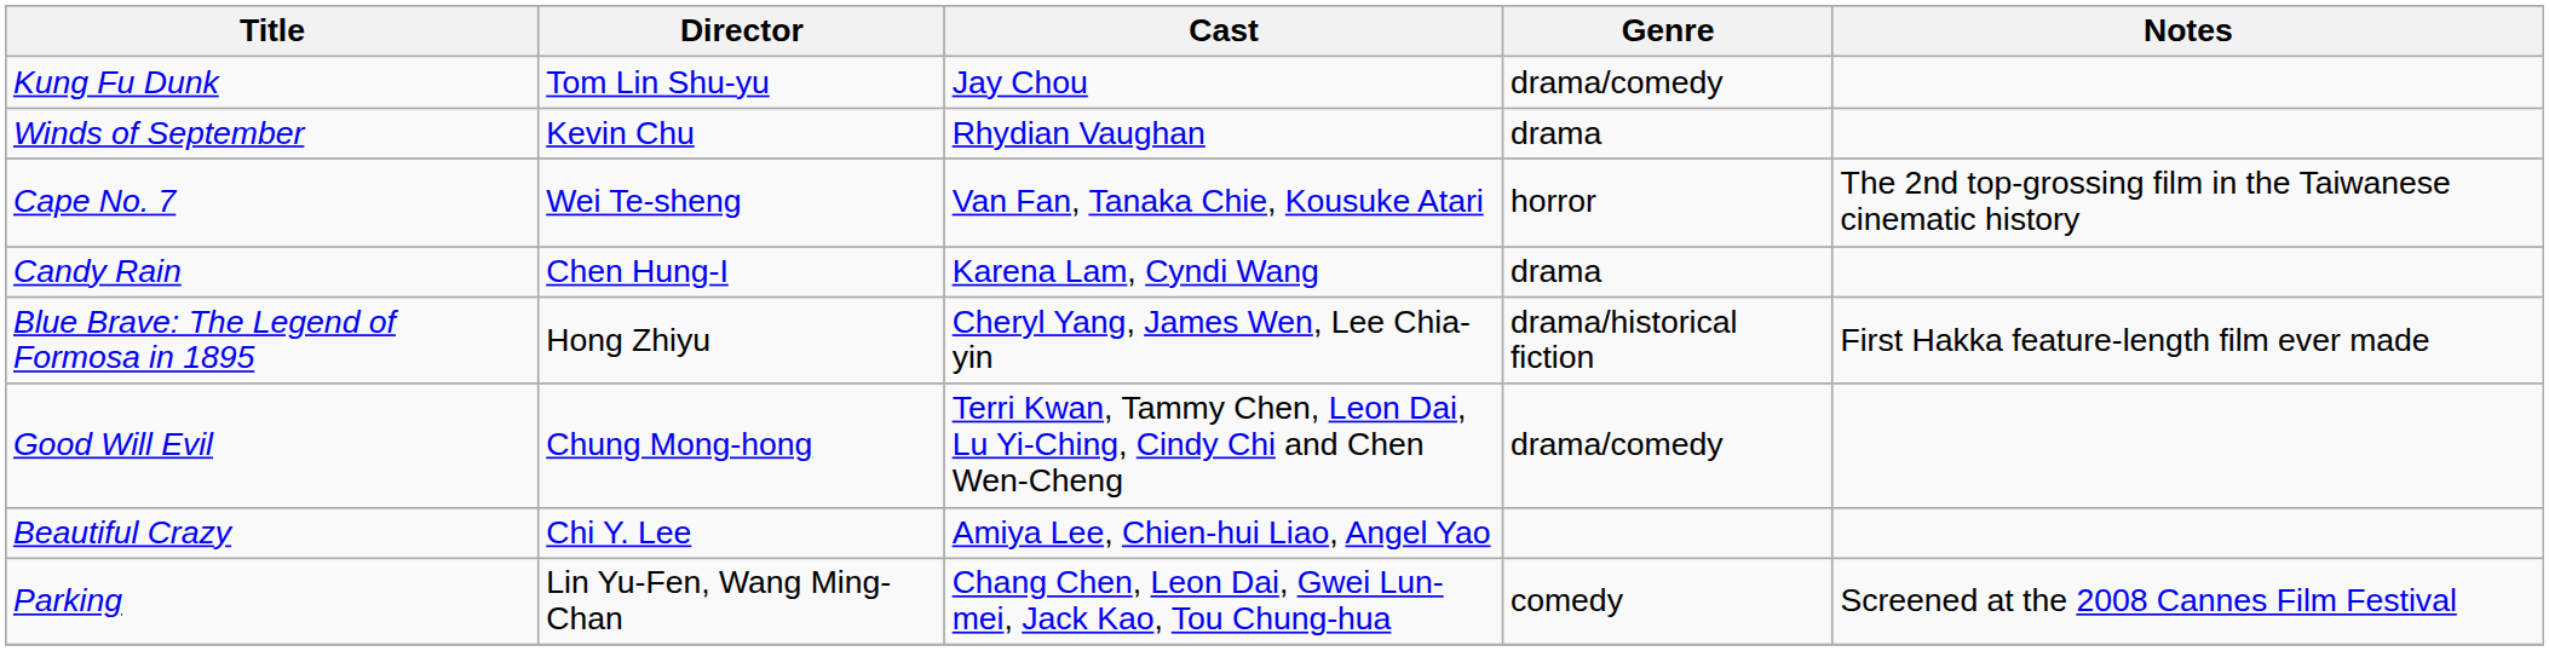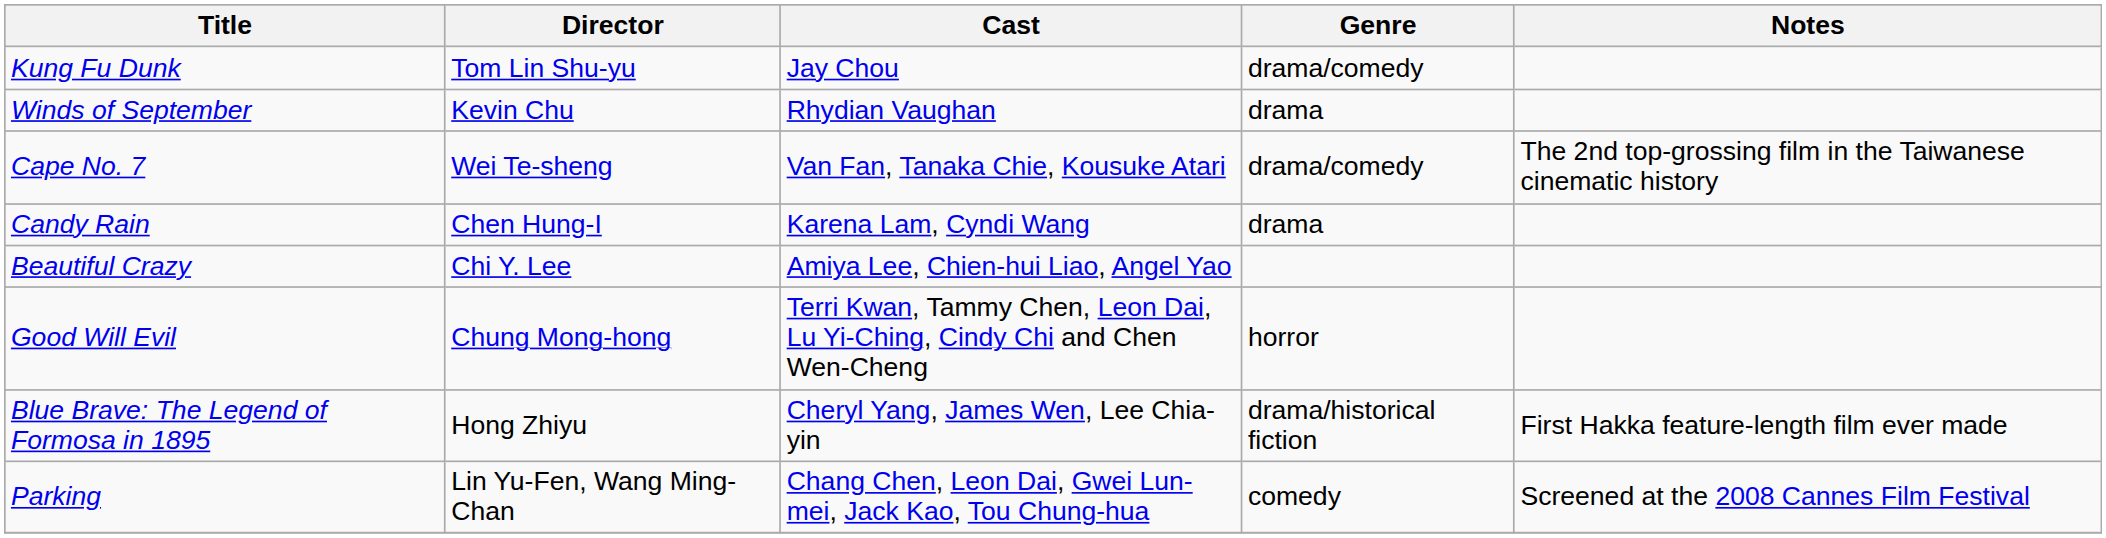Cape No. 7 | Genre: horror -> drama/comedy
rows swapped: Beautiful Crazy <-> Blue Brave: The Legend of Formosa in 1895
Good Will Evil | Genre: drama/comedy -> horror
